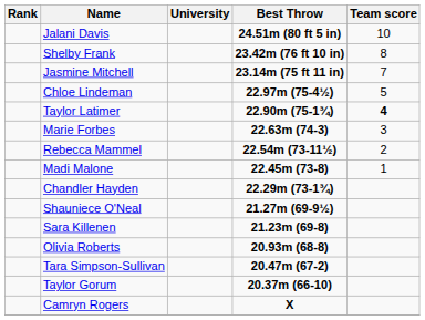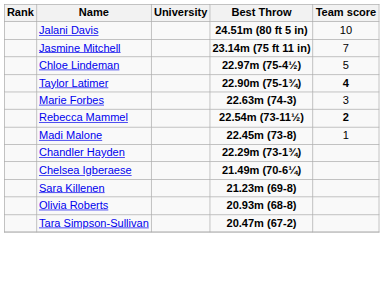- row: Shelby Frank | 23.42m (76 ft 10 in) | 8
Rebecca Mammel | Team score: normal -> bold
+ row: Chelsea Igberaese | 21.49m (70-6¼)
- row: Shauniece O'Neal | 21.27m (69-9½)
- row: Taylor Gorum | 20.37m (66-10)
- row: Camryn Rogers | X
